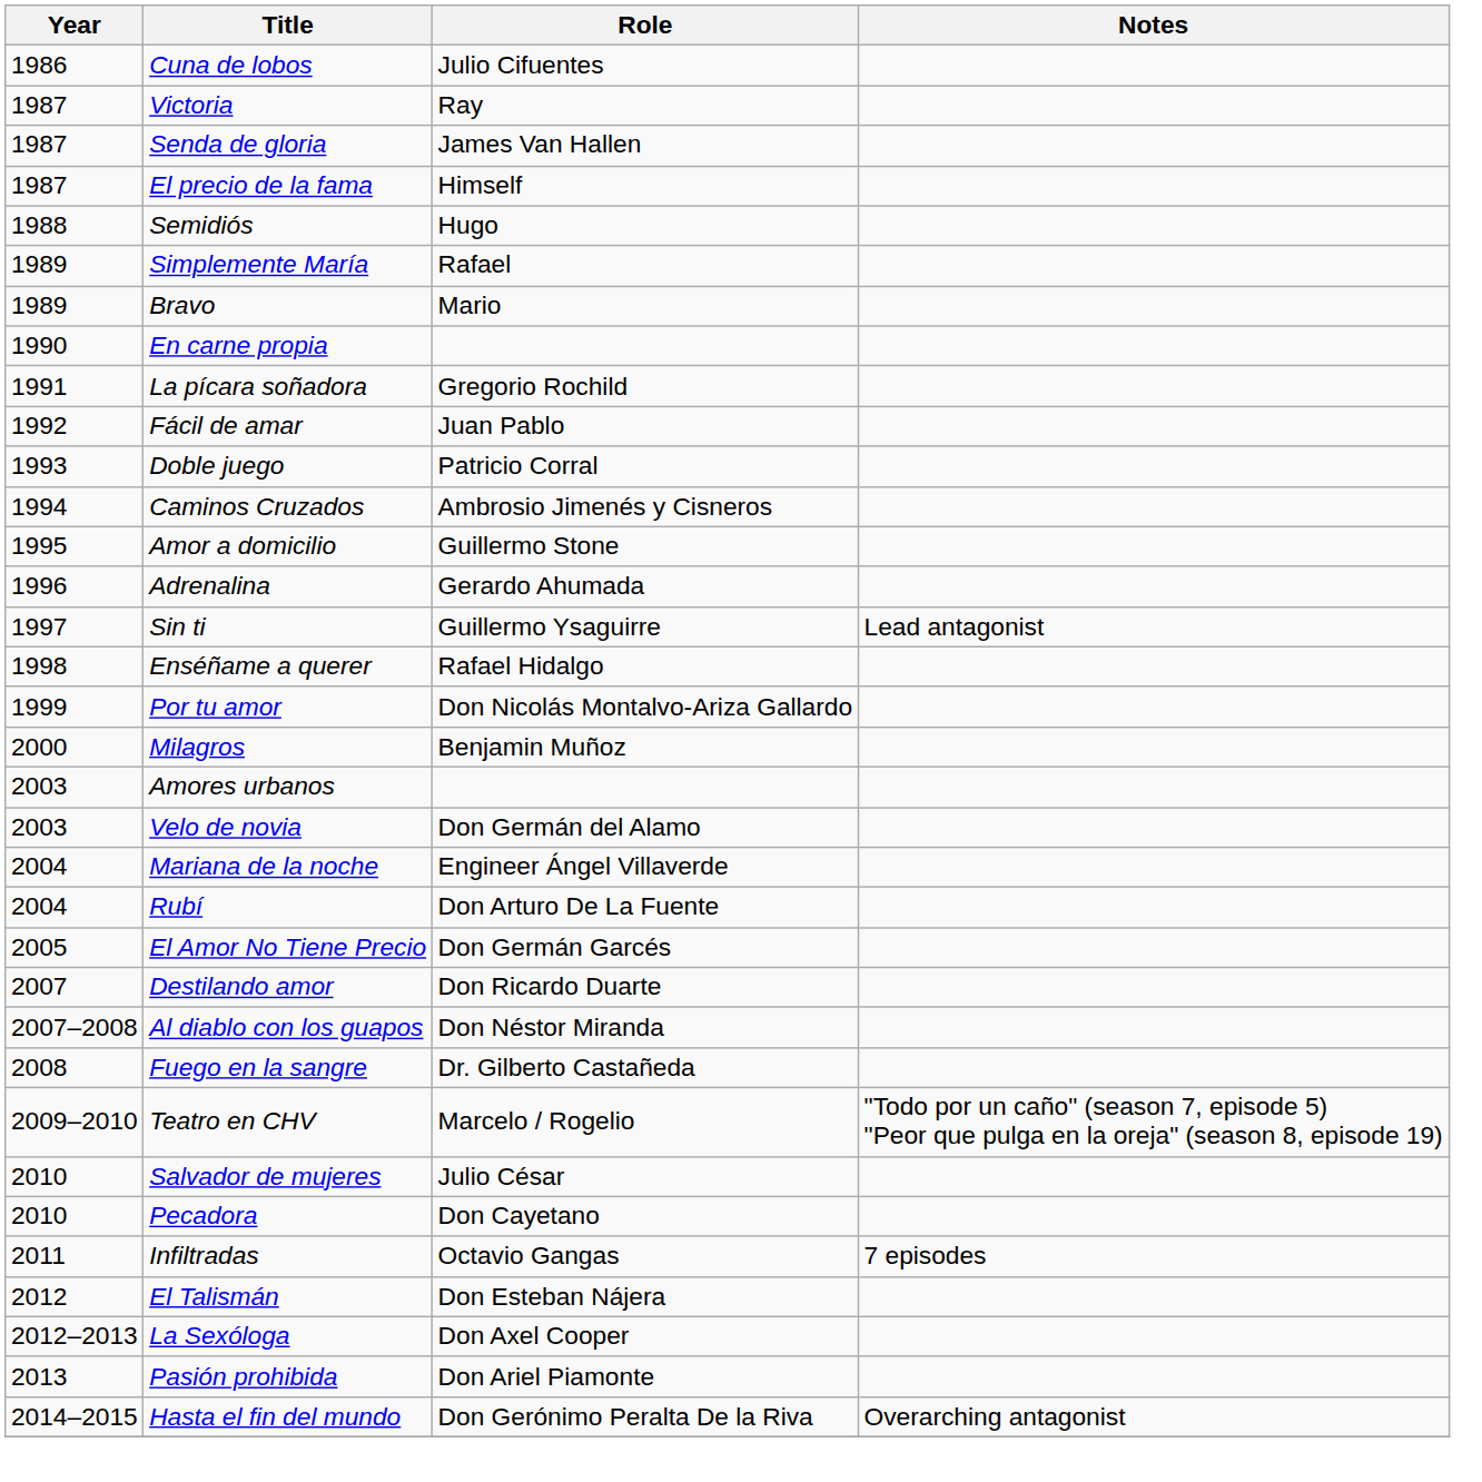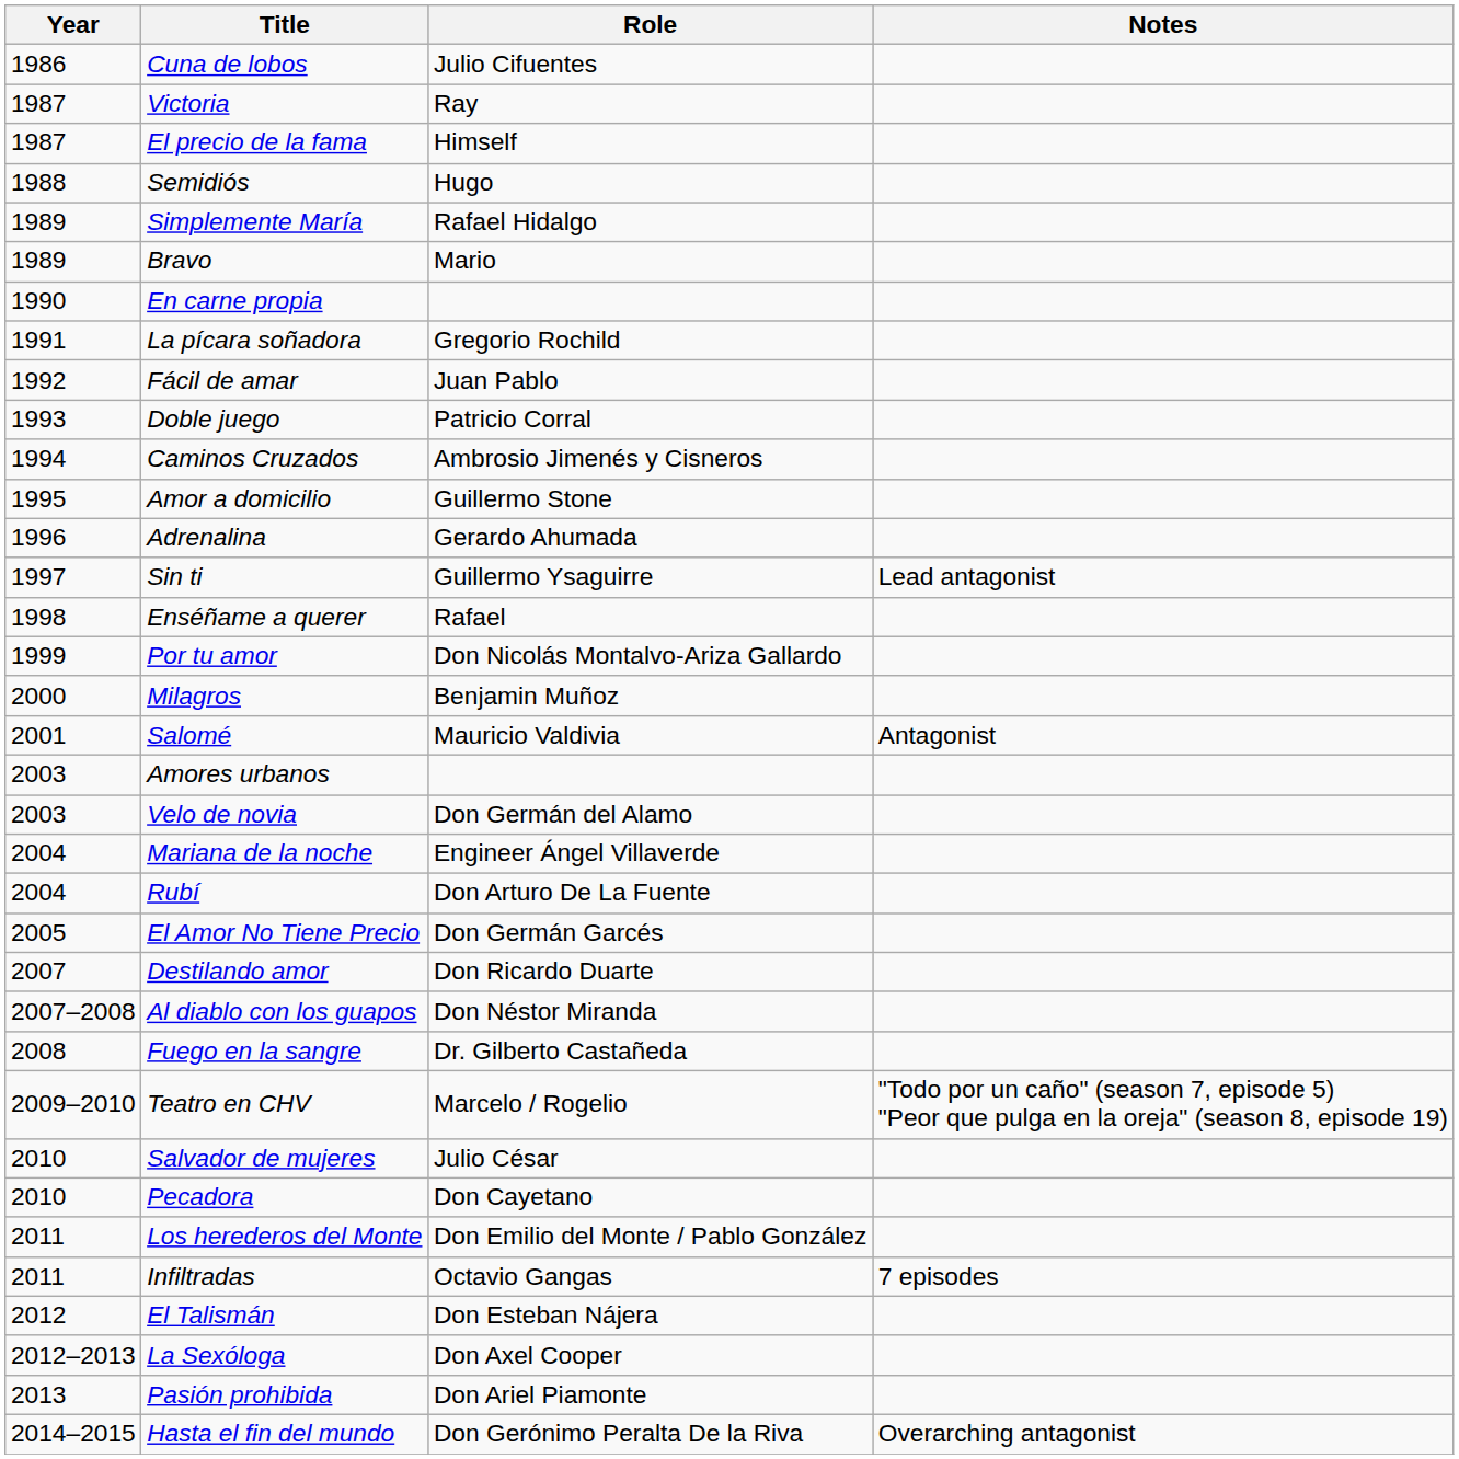- row: 1987 | Senda de gloria | James Van Hallen
Simplemente María | Role: Rafael -> Rafael Hidalgo
Enséñame a querer | Role: Rafael Hidalgo -> Rafael
+ row: 2001 | Salomé | Mauricio Valdivia | Antagonist
+ row: 2011 | Los herederos del Monte | Don Emilio del Monte / Pablo González
